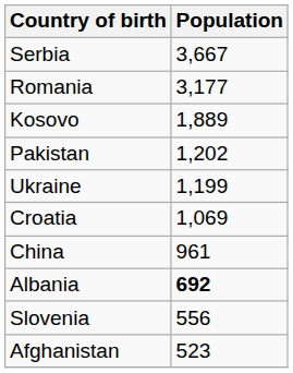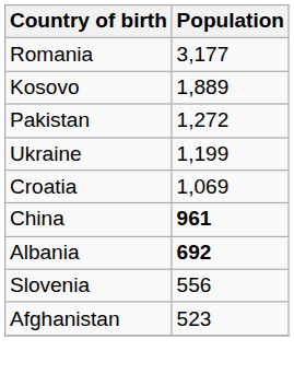- row: Serbia | 3,667
Pakistan | Population: 1,202 -> 1,272
China | Population: normal -> bold
